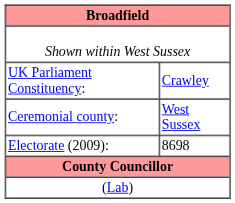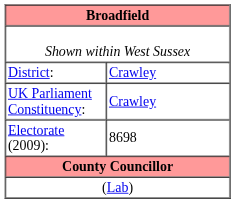+ row: District: | Crawley
- row: Ceremonial county: | West Sussex
